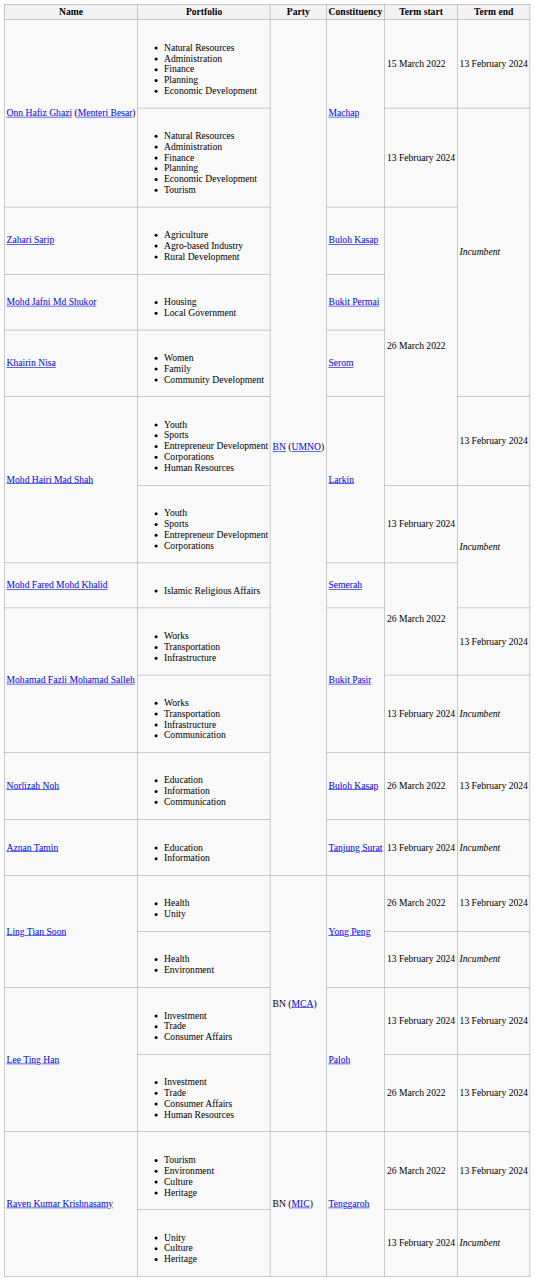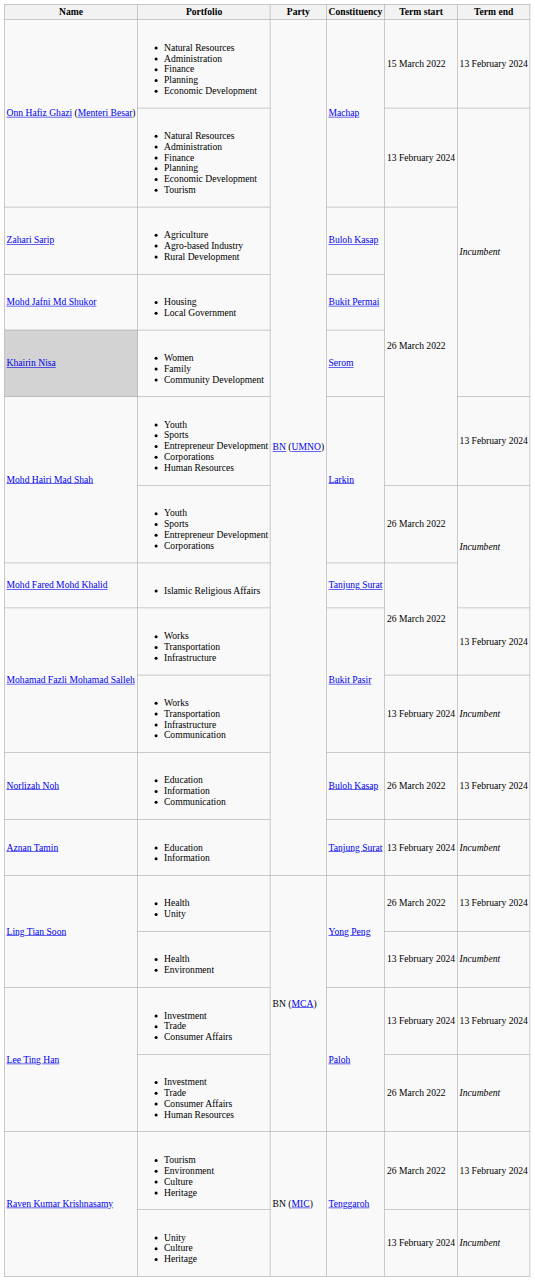Women Family Community Development | Name: no background -> lightgrey background
Youth Sports Entrepreneur Development Corporations | Term start: 13 February 2024 -> 26 March 2022
Islamic Religious Affairs | Constituency: Semerah -> Tanjung Surat
Investment Trade Consumer Affairs Human Resources | Term end: 13 February 2024 -> Incumbent
